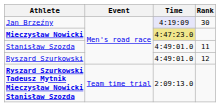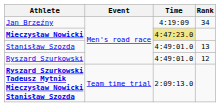Jan Brzeźny | Time: lavender background -> no background
Jan Brzeźny | Rank: 30 -> 34
Stanisław Szozda | Rank: 11 -> 13
